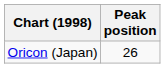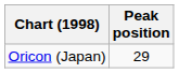Oricon (Japan) | Peak position: 26 -> 29
